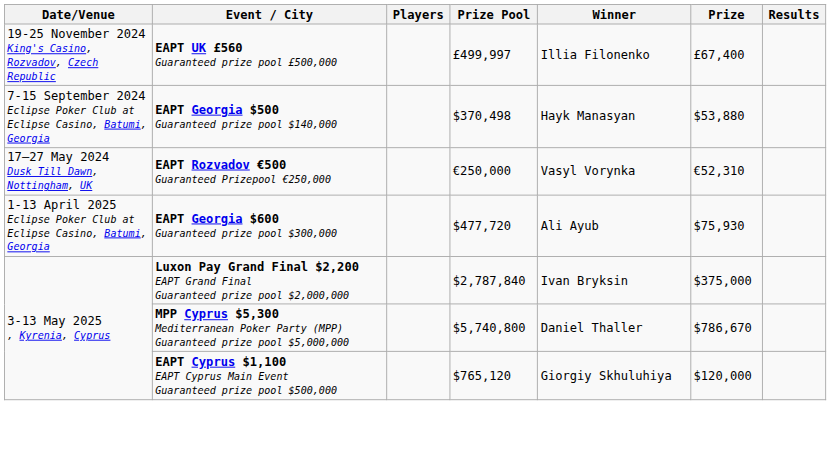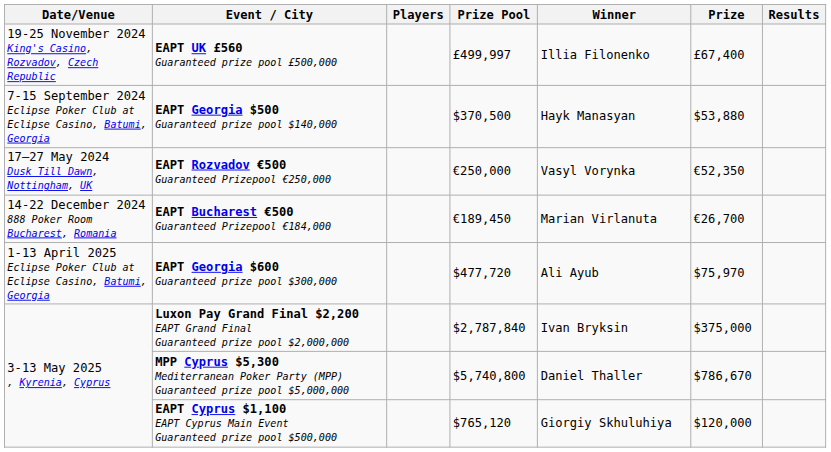EAPT Georgia $500 Guaranteed prize pool $140,000 | Prize Pool: $370,498 -> $370,500
EAPT Rozvadov €500 Guaranteed Prizepool €250,000 | Prize: €52,310 -> €52,350
+ row: 14-22 December 2024 888 Poker Room Bucharest, Romania | EAPT Bucharest €500 Guaranteed Prizepool €184,000 | €189,450 | Marian Virlanuta | €26,700
EAPT Georgia $600 Guaranteed prize pool $300,000 | Prize: $75,930 -> $75,970
